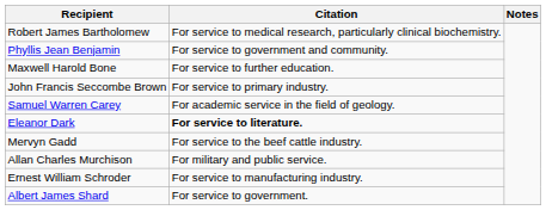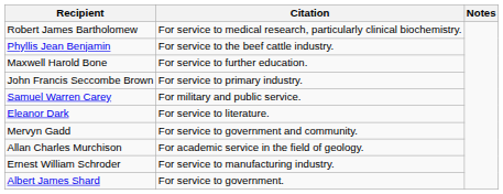Phyllis Jean Benjamin | Citation: For service to government and community. -> For service to the beef cattle industry.
Samuel Warren Carey | Citation: For academic service in the field of geology. -> For military and public service.
Eleanor Dark | Citation: bold -> normal
Mervyn Gadd | Citation: For service to the beef cattle industry. -> For service to government and community.
Allan Charles Murchison | Citation: For military and public service. -> For academic service in the field of geology.
